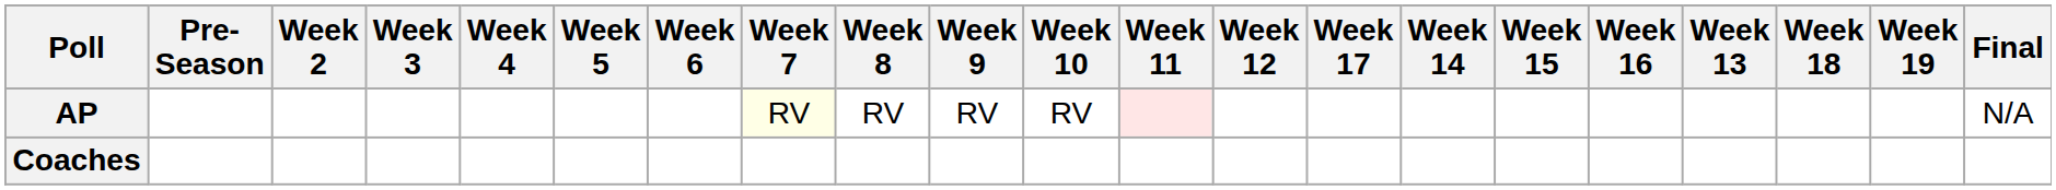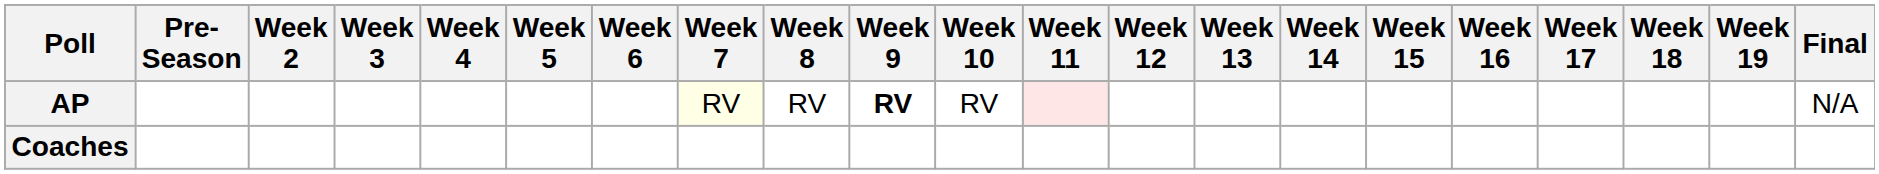columns swapped: Week 13 <-> Week 17
AP | Week 9: normal -> bold
